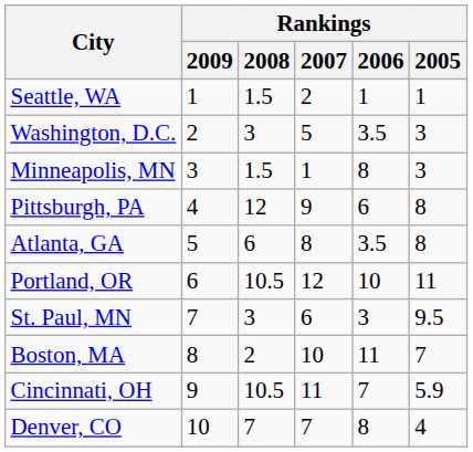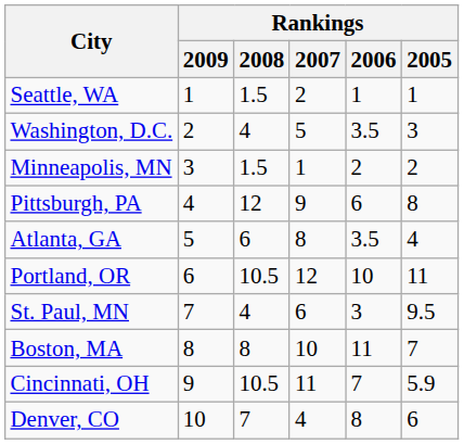Washington, D.C. | Rankings / 2008: 3 -> 4
Minneapolis, MN | Rankings / 2006: 8 -> 2
Minneapolis, MN | Rankings / 2005: 3 -> 2
Atlanta, GA | Rankings / 2005: 8 -> 4
St. Paul, MN | Rankings / 2008: 3 -> 4
Boston, MA | Rankings / 2008: 2 -> 8
Denver, CO | Rankings / 2007: 7 -> 4
Denver, CO | Rankings / 2005: 4 -> 6
